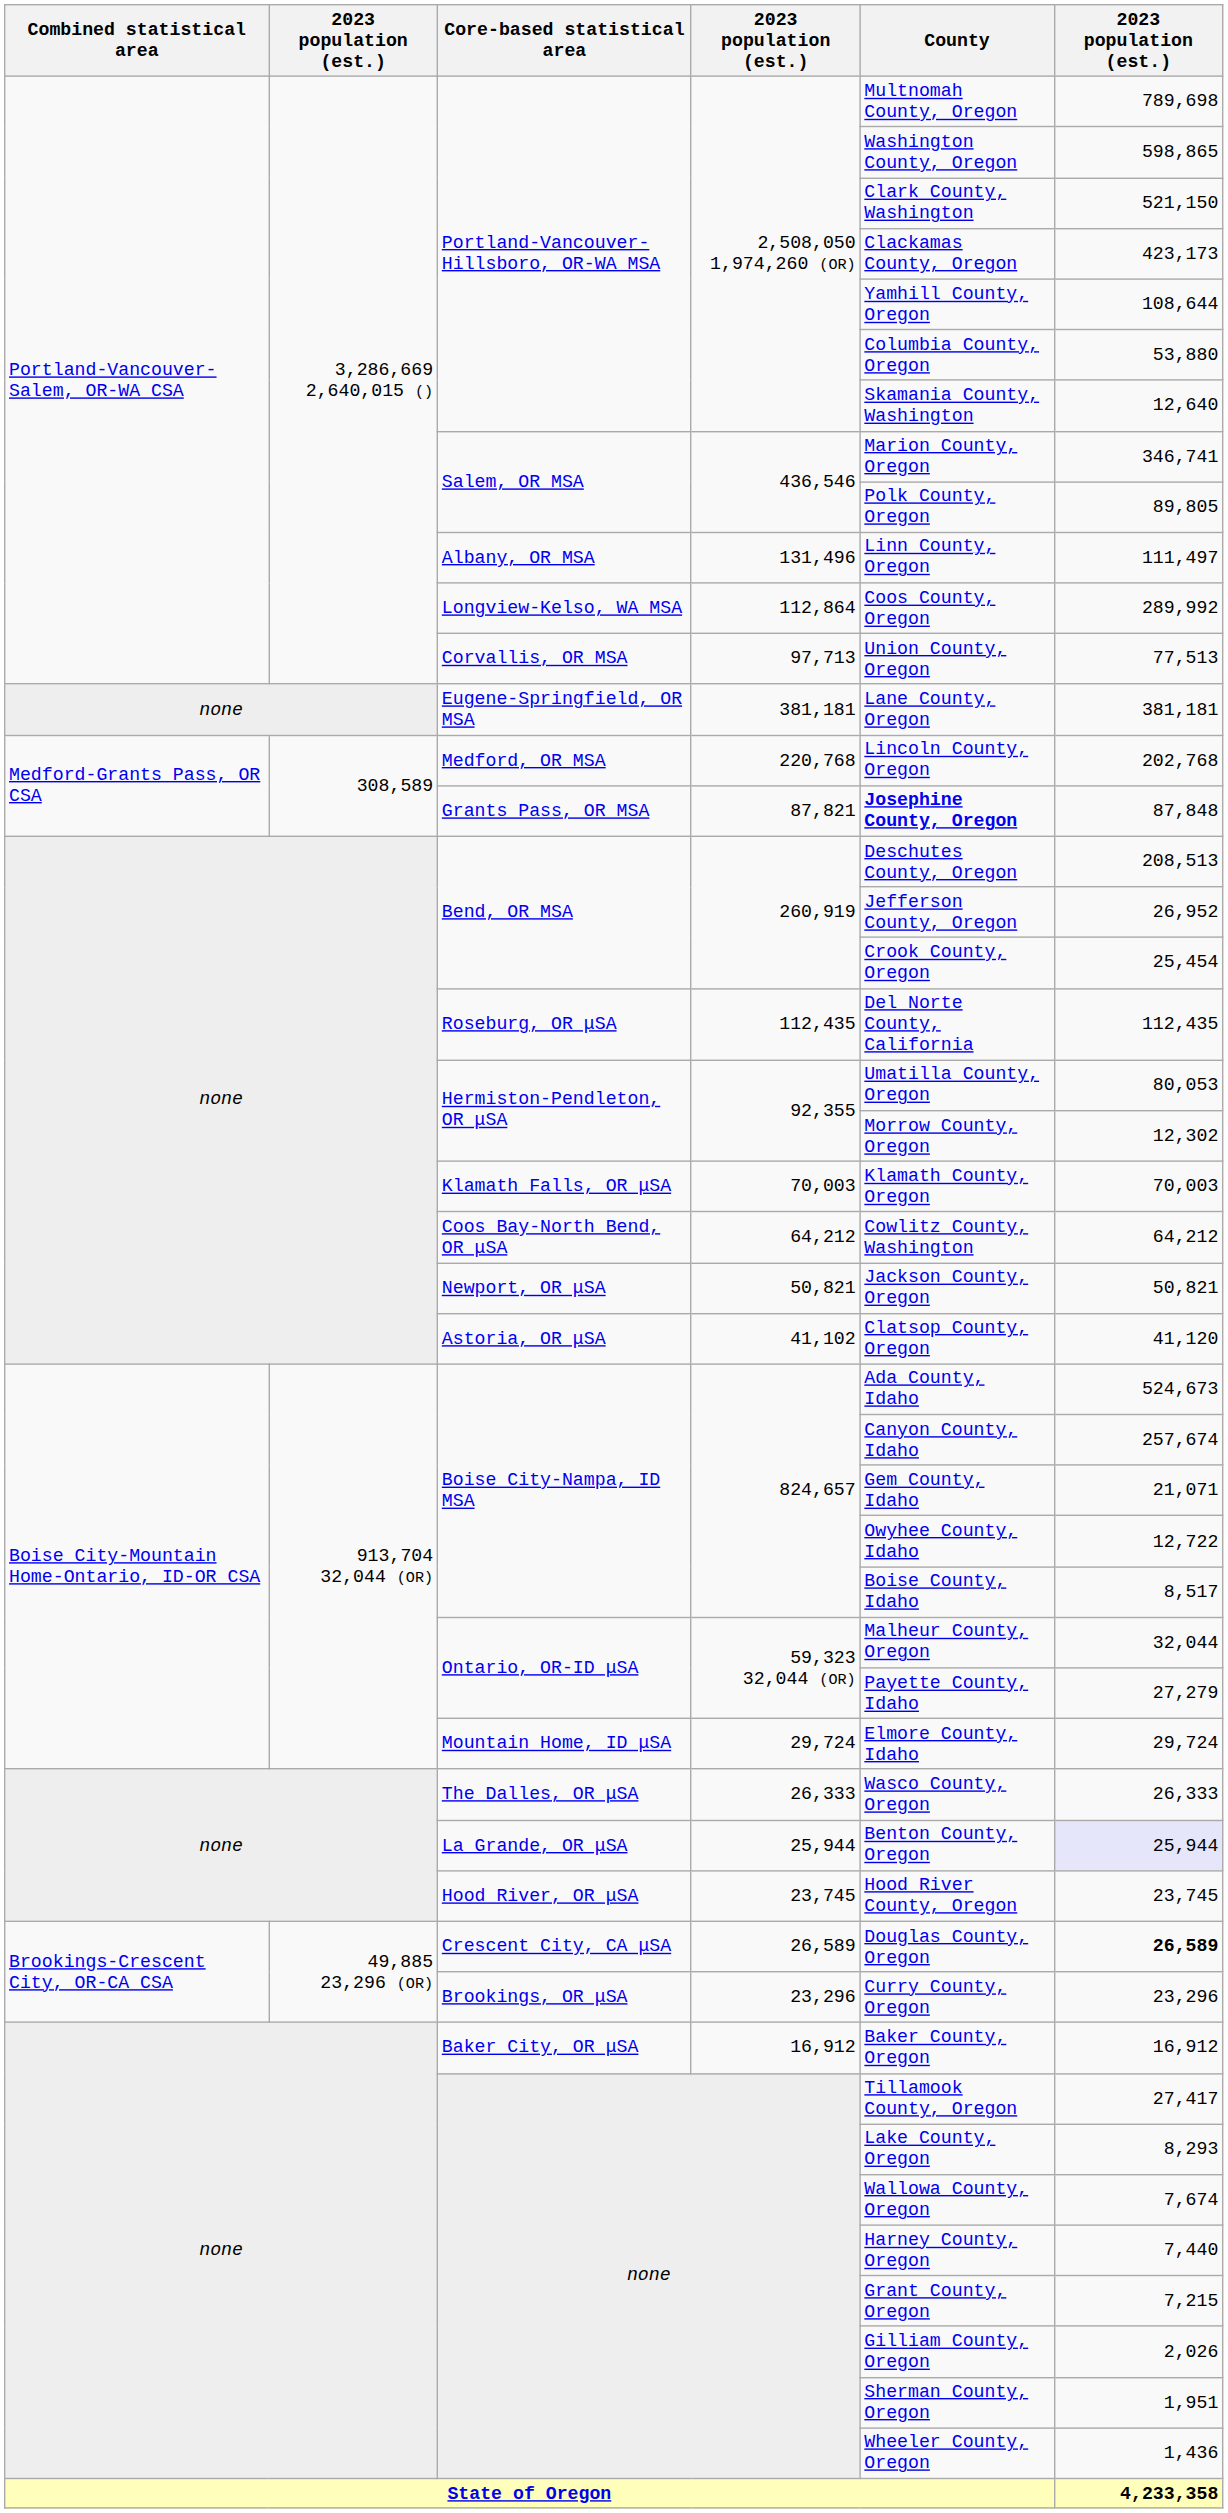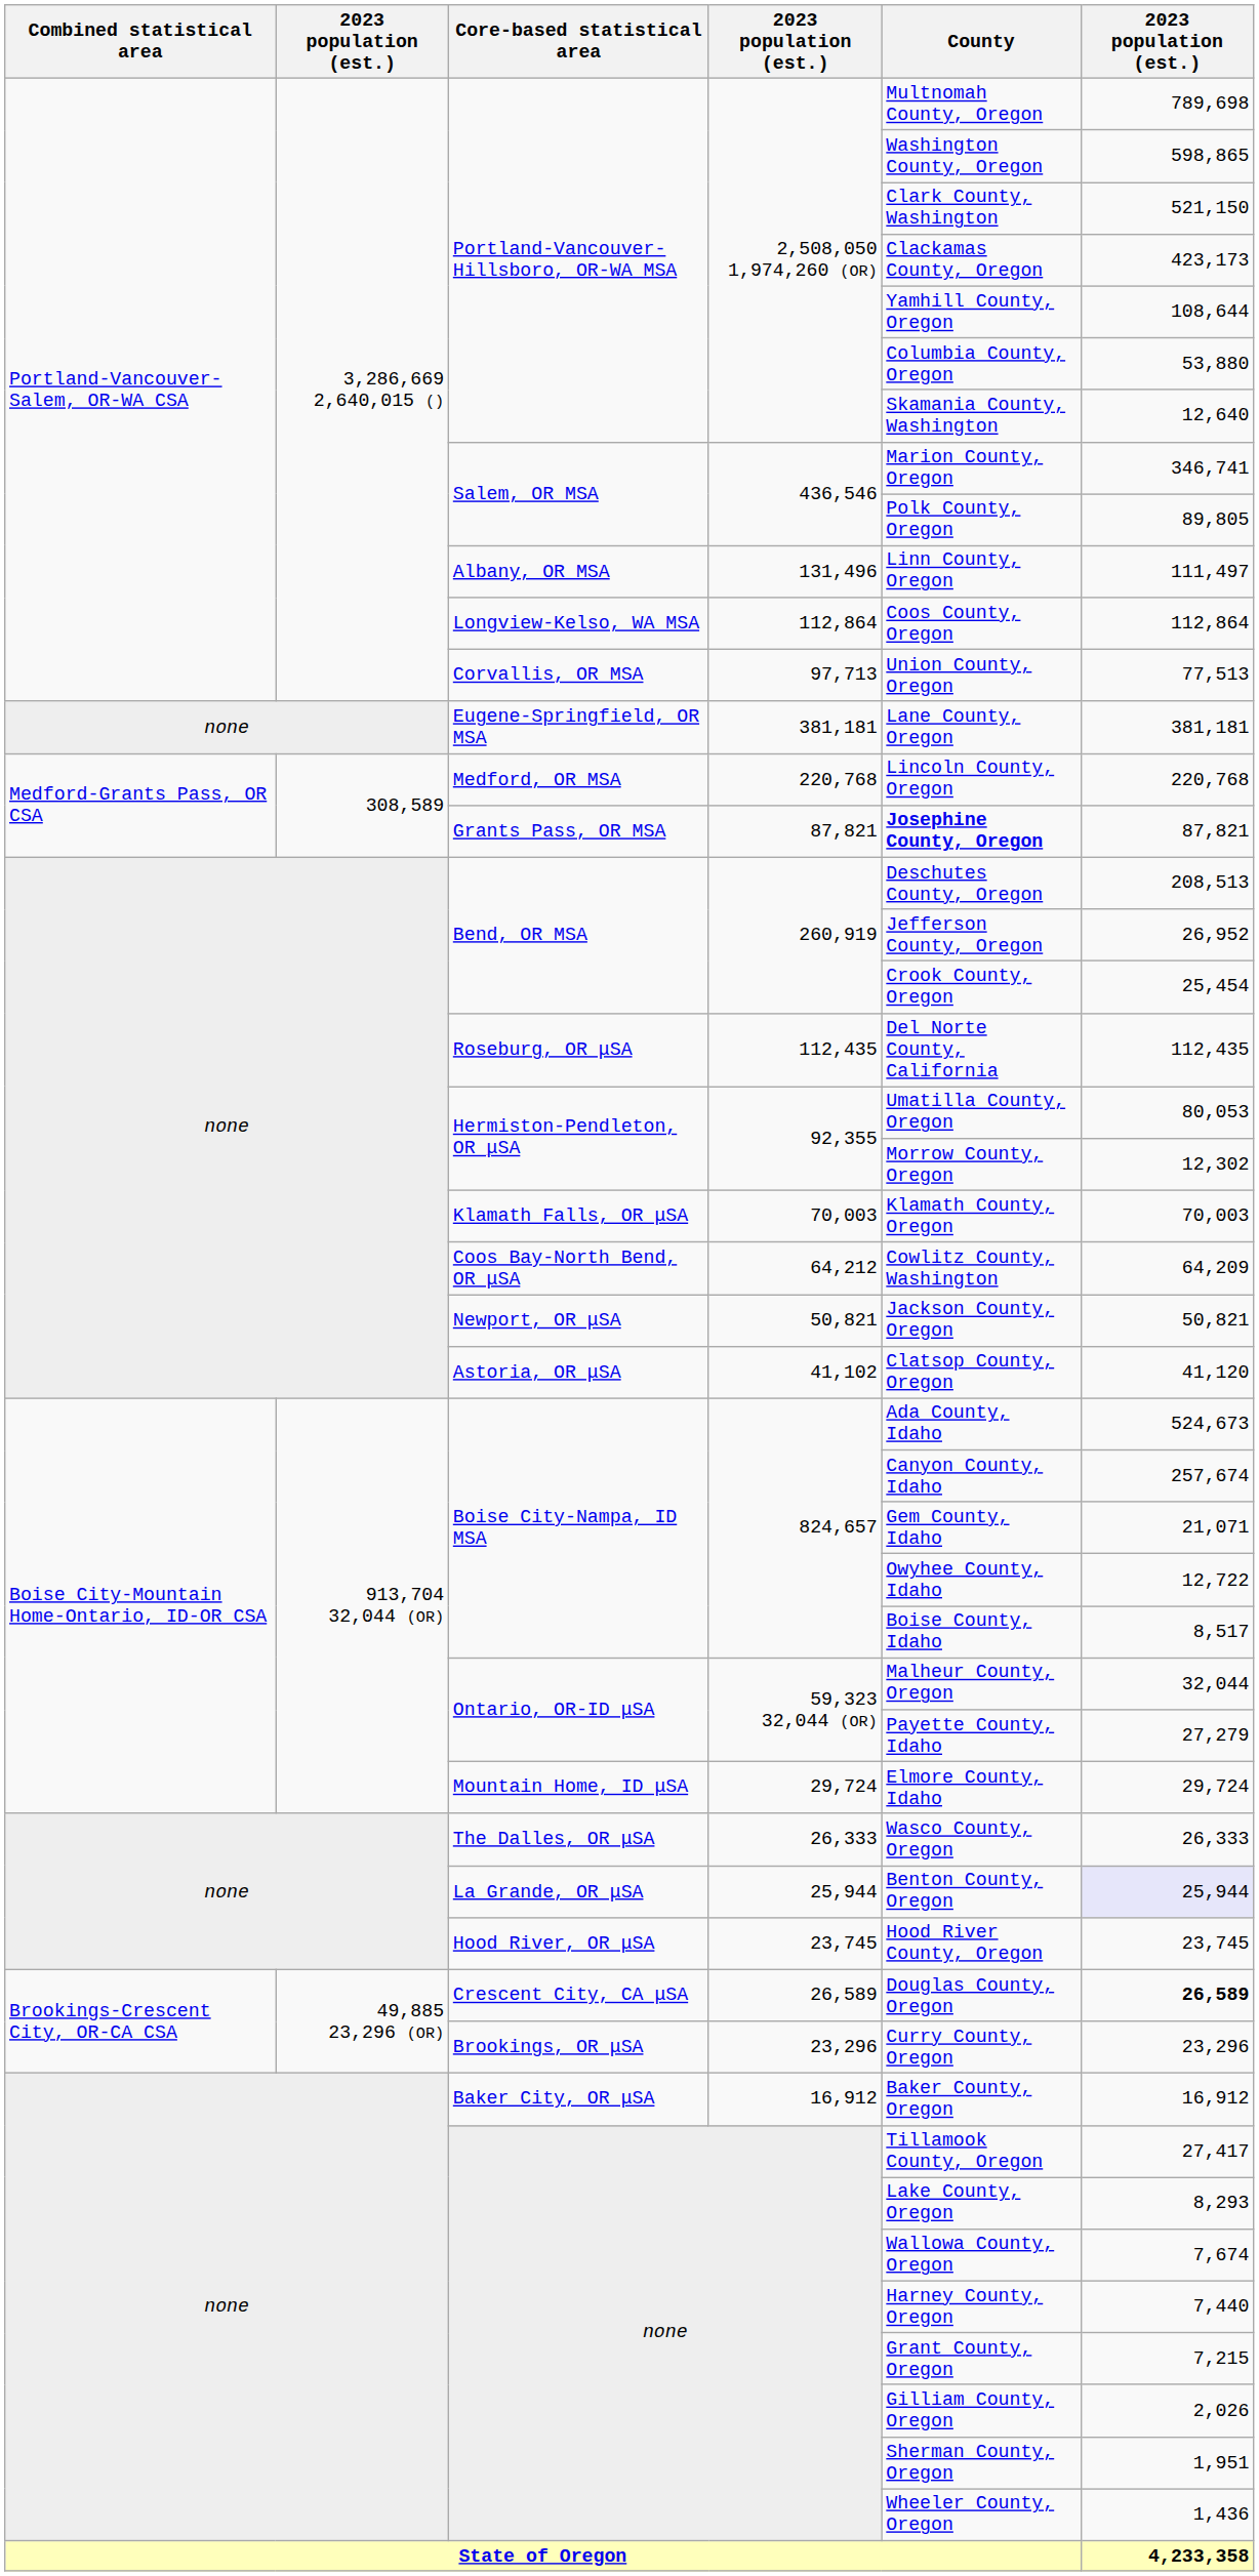Longview-Kelso, WA MSA | column 6: 289,992 -> 112,864
Medford, OR MSA | column 6: 202,768 -> 220,768
Grants Pass, OR MSA | column 6: 87,848 -> 87,821
Coos Bay-North Bend, OR μSA | column 6: 64,212 -> 64,209
